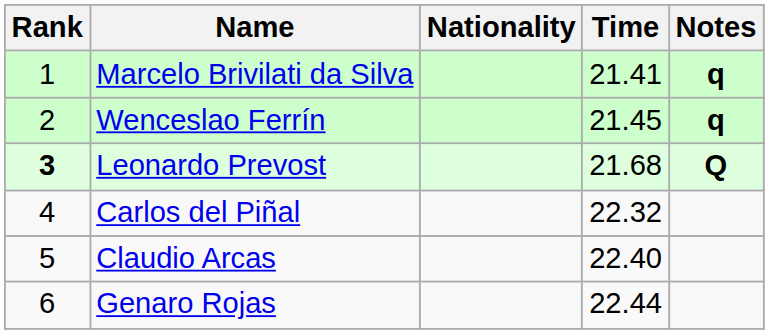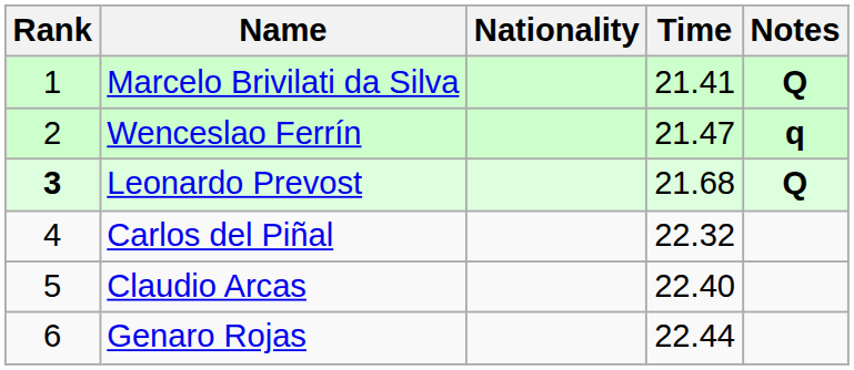Marcelo Brivilati da Silva | Notes: q -> Q
Wenceslao Ferrín | Time: 21.45 -> 21.47
